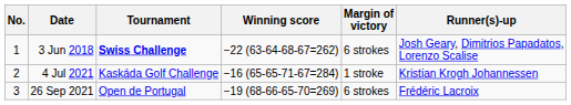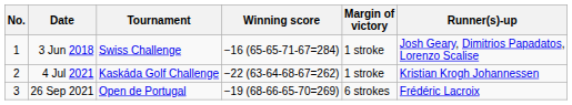3 Jun 2018 | Tournament: bold -> normal
3 Jun 2018 | Winning score: −22 (63-64-68-67=262) -> −16 (65-65-71-67=284)
3 Jun 2018 | Margin of victory: 6 strokes -> 1 stroke
4 Jul 2021 | Winning score: −16 (65-65-71-67=284) -> −22 (63-64-68-67=262)
